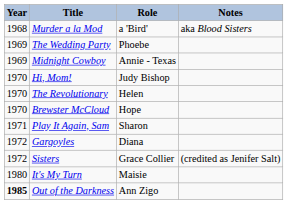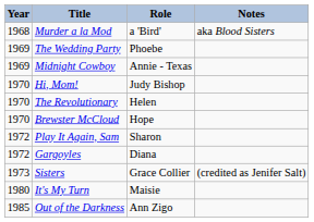Play It Again, Sam | Year: 1971 -> 1972
Sisters | Year: 1972 -> 1973
Out of the Darkness | Year: bold -> normal
